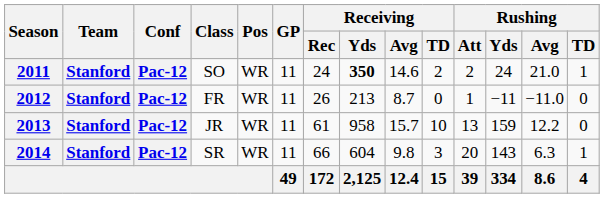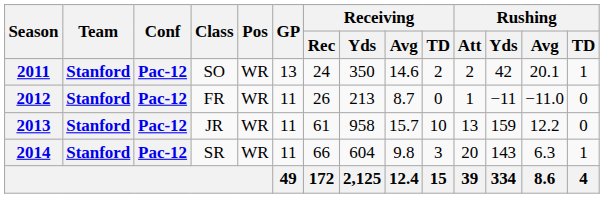2011 | GP: 11 -> 13
2011 | Receiving / Yds: bold -> normal
2011 | Rushing / Yds: 24 -> 42
2011 | Rushing / Avg: 21.0 -> 20.1
